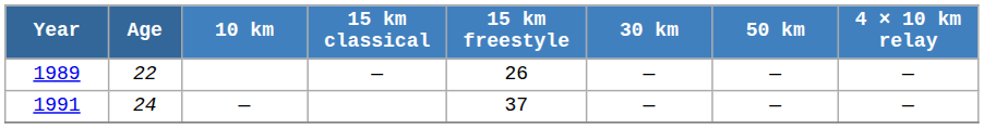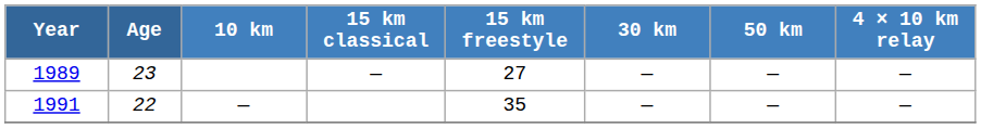1989 | Age: 22 -> 23
1989 | 15 km freestyle: 26 -> 27
1991 | Age: 24 -> 22
1991 | 15 km freestyle: 37 -> 35
